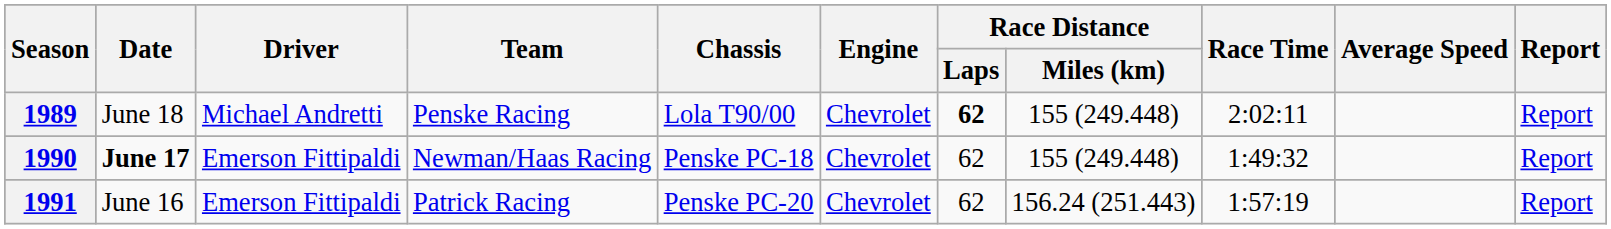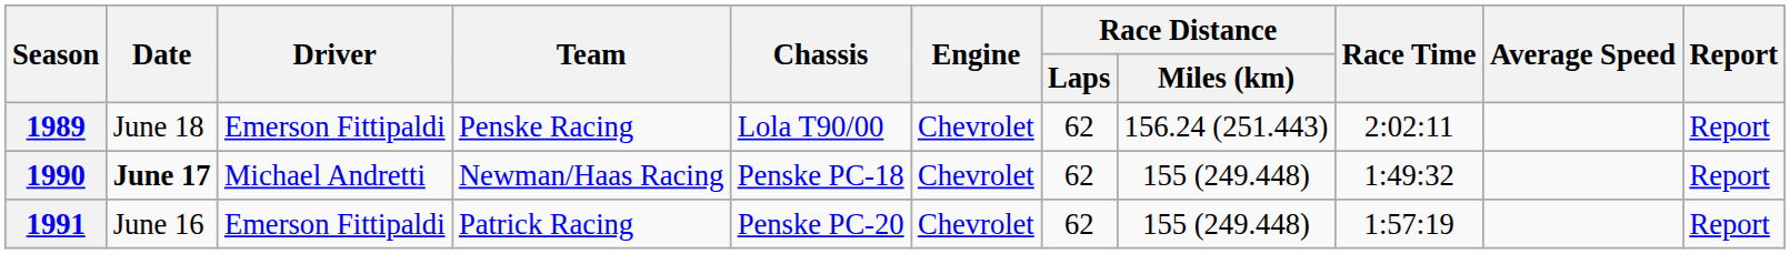1989 | Driver: Michael Andretti -> Emerson Fittipaldi
1989 | Race Distance / Laps: bold -> normal
1989 | Race Distance / Miles (km): 155 (249.448) -> 156.24 (251.443)
1990 | Driver: Emerson Fittipaldi -> Michael Andretti
1991 | Race Distance / Miles (km): 156.24 (251.443) -> 155 (249.448)
